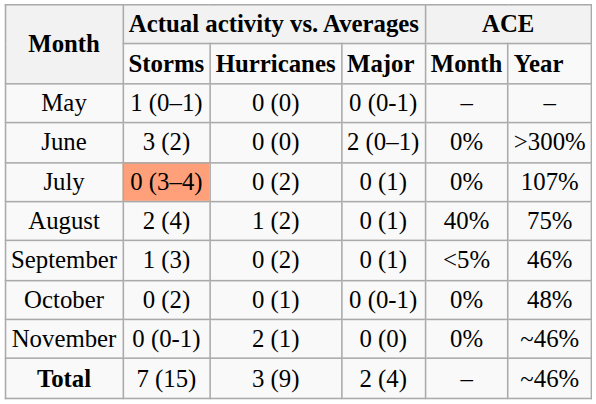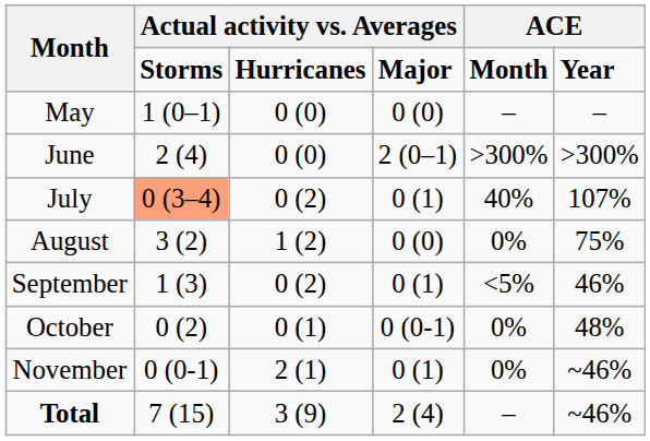May | column 4: 0 (0-1) -> 0 (0)
June | column 2: 3 (2) -> 2 (4)
June | column 5: 0% -> >300%
July | column 5: 0% -> 40%
August | column 2: 2 (4) -> 3 (2)
August | column 4: 0 (1) -> 0 (0)
August | column 5: 40% -> 0%
November | column 4: 0 (0) -> 0 (1)
